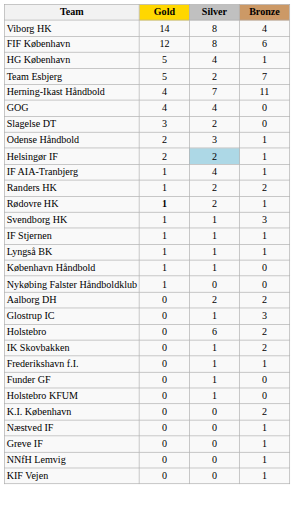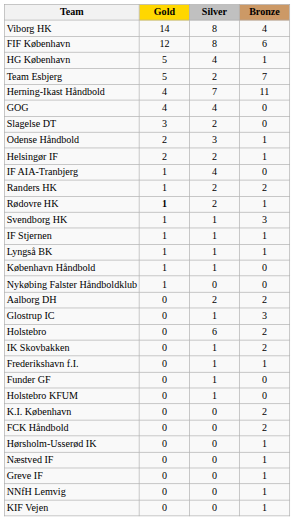Helsingør IF | Silver: lightblue background -> no background
IF AIA-Tranbjerg | Bronze: 1 -> 0
+ row: FCK Håndbold | 0 | 0 | 2
+ row: Hørsholm-Usserød IK | 0 | 0 | 1
